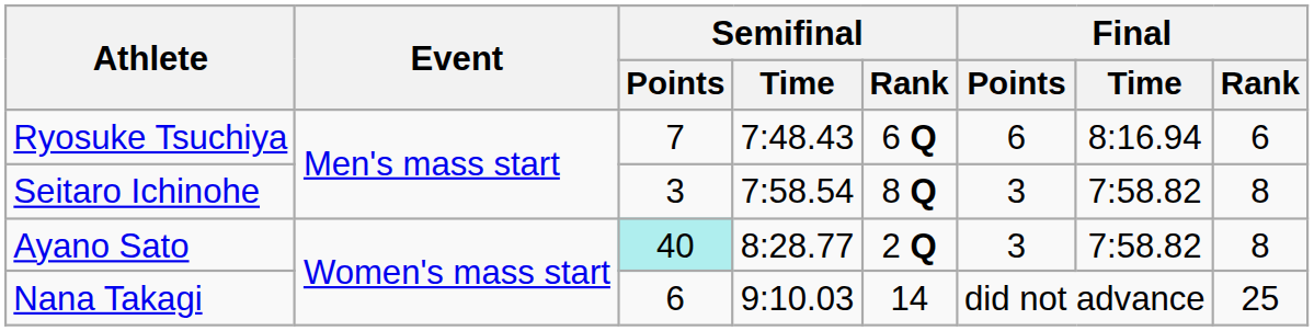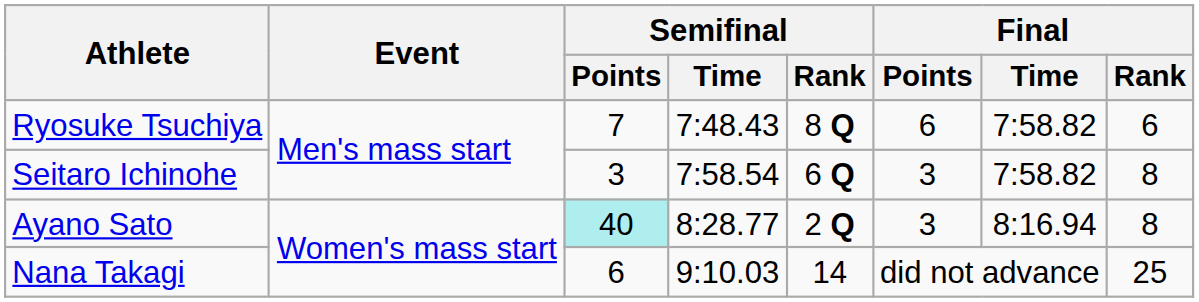Ryosuke Tsuchiya | Semifinal / Rank: 6 Q -> 8 Q
Ryosuke Tsuchiya | Final / Time: 8:16.94 -> 7:58.82
Seitaro Ichinohe | Semifinal / Rank: 8 Q -> 6 Q
Ayano Sato | Final / Time: 7:58.82 -> 8:16.94
